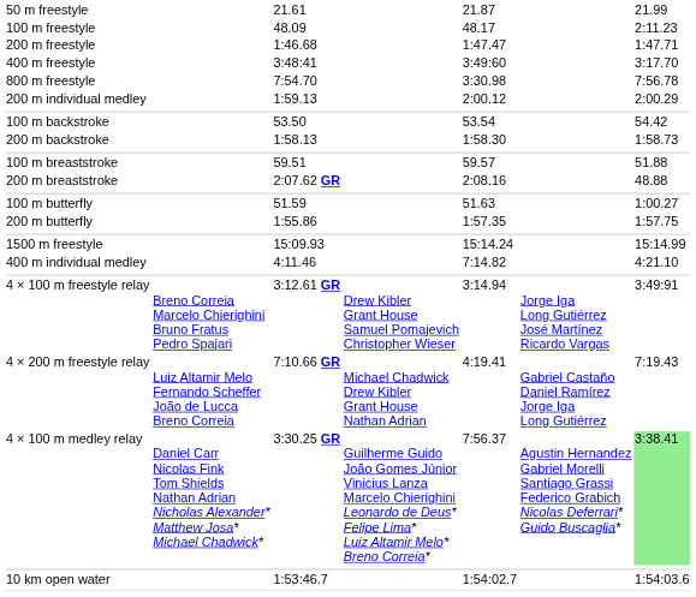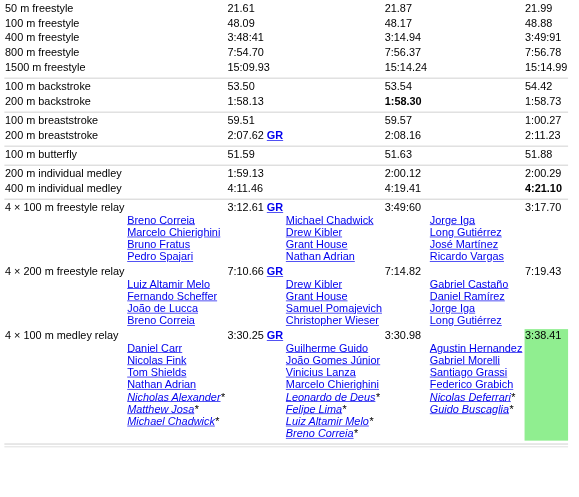100 m freestyle | column 7: 2:11.23 -> 48.88
- row: 200 m freestyle | 1:46.68 | 1:47.47 | 1:47.71
400 m freestyle | column 5: 3:49:60 -> 3:14.94
400 m freestyle | column 7: 3:17.70 -> 3:49:91
800 m freestyle | column 5: 3:30.98 -> 7:56.37
rows swapped: 1500 m freestyle <-> 200 m individual medley
200 m backstroke | column 5: normal -> bold
100 m breaststroke | column 7: 51.88 -> 1:00.27
200 m breaststroke | column 7: 48.88 -> 2:11.23
100 m butterfly | column 7: 1:00.27 -> 51.88
- row: 200 m butterfly | 1:55.86 | 1:57.35 | 1:57.75
400 m individual medley | column 5: 7:14.82 -> 4:19.41
400 m individual medley | column 7: normal -> bold
4 × 100 m freestyle relay | column 4: Drew Kibler Grant House Samuel Pomajevich Christopher Wieser -> Michael Chadwick Drew Kibler Grant House Nathan Adrian
4 × 100 m freestyle relay | column 5: 3:14.94 -> 3:49:60
4 × 100 m freestyle relay | column 7: 3:49:91 -> 3:17.70
4 × 200 m freestyle relay | column 4: Michael Chadwick Drew Kibler Grant House Nathan Adrian -> Drew Kibler Grant House Samuel Pomajevich Christopher Wieser
4 × 200 m freestyle relay | column 5: 4:19.41 -> 7:14.82
4 × 100 m medley relay | column 5: 7:56.37 -> 3:30.98
- row: 10 km open water | 1:53:46.7 | 1:54:02.7 | 1:54:03.6
